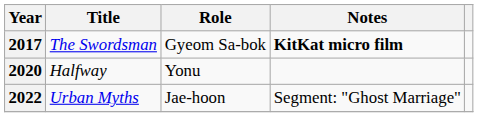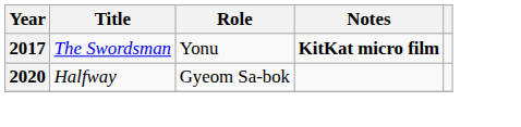2017 | Role: Gyeom Sa-bok -> Yonu
2020 | Role: Yonu -> Gyeom Sa-bok
- row: 2022 | Urban Myths | Jae-hoon | Segment: "Ghost Marriage"
